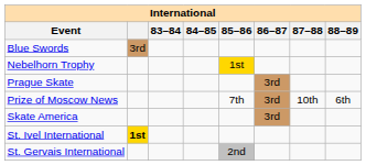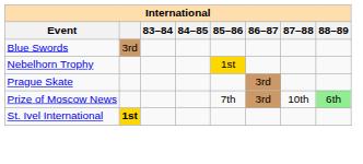Prize of Moscow News | 88–89: no background -> lightgreen background
- row: Skate America | 3rd
- row: St. Gervais International | 2nd
